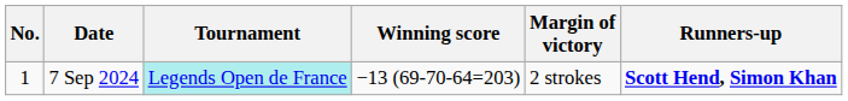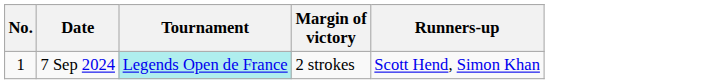- column: Winning score | −13 (69-70-64=203)
7 Sep 2024 | Runners-up: bold -> normal
